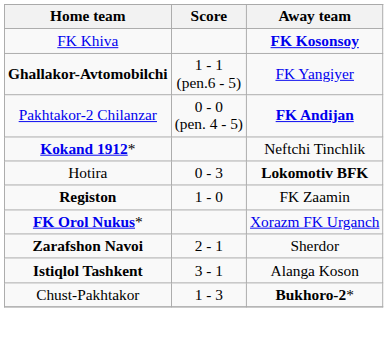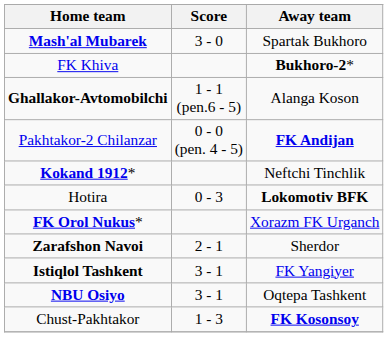+ row: Mash'al Mubarek | 3 - 0 | Spartak Bukhoro
FK Khiva | Away team: FK Kosonsoy -> Bukhoro-2*
Ghallakor-Avtomobilchi | Away team: FK Yangiyer -> Alanga Koson
- row: Registon | 1 - 0 | FK Zaamin
Istiqlol Tashkent | Away team: Alanga Koson -> FK Yangiyer
+ row: NBU Osiyo | 3 - 1 | Oqtepa Tashkent
Chust-Pakhtakor | Away team: Bukhoro-2* -> FK Kosonsoy
